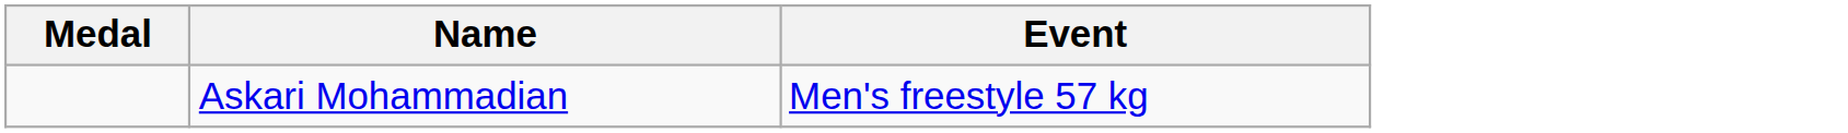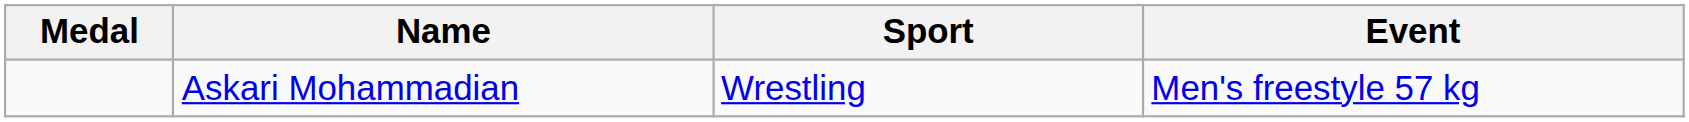+ column: Sport | Wrestling
